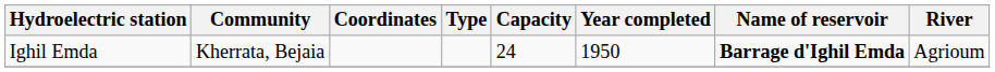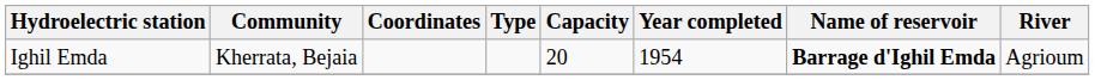Ighil Emda | Capacity: 24 -> 20
Ighil Emda | Year completed: 1950 -> 1954
